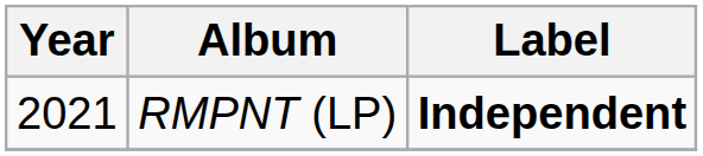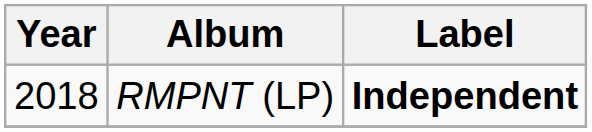RMPNT (LP) | Year: 2021 -> 2018
